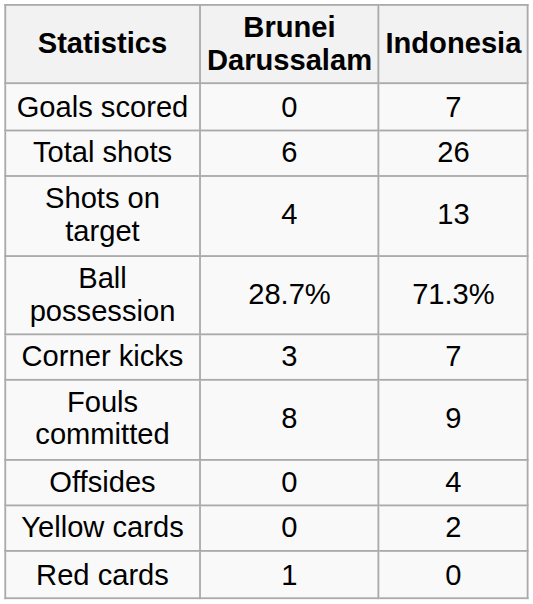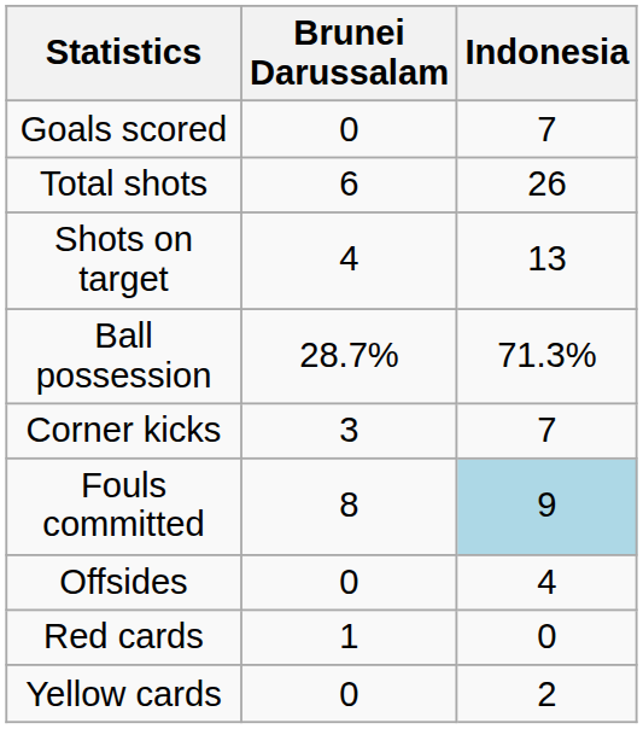Fouls committed | Indonesia: no background -> lightblue background
rows swapped: Yellow cards <-> Red cards
